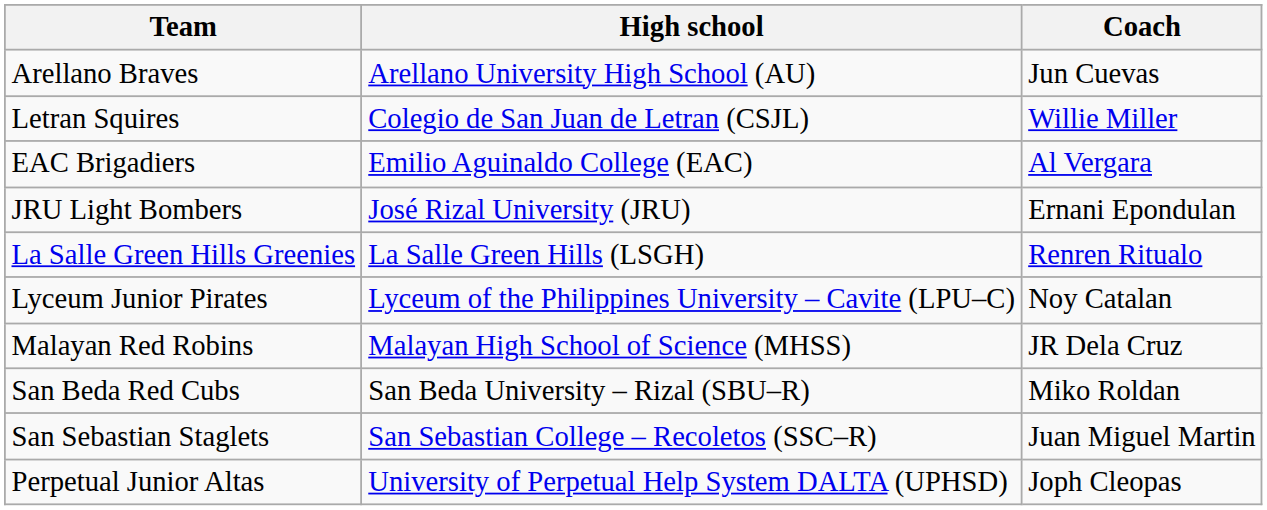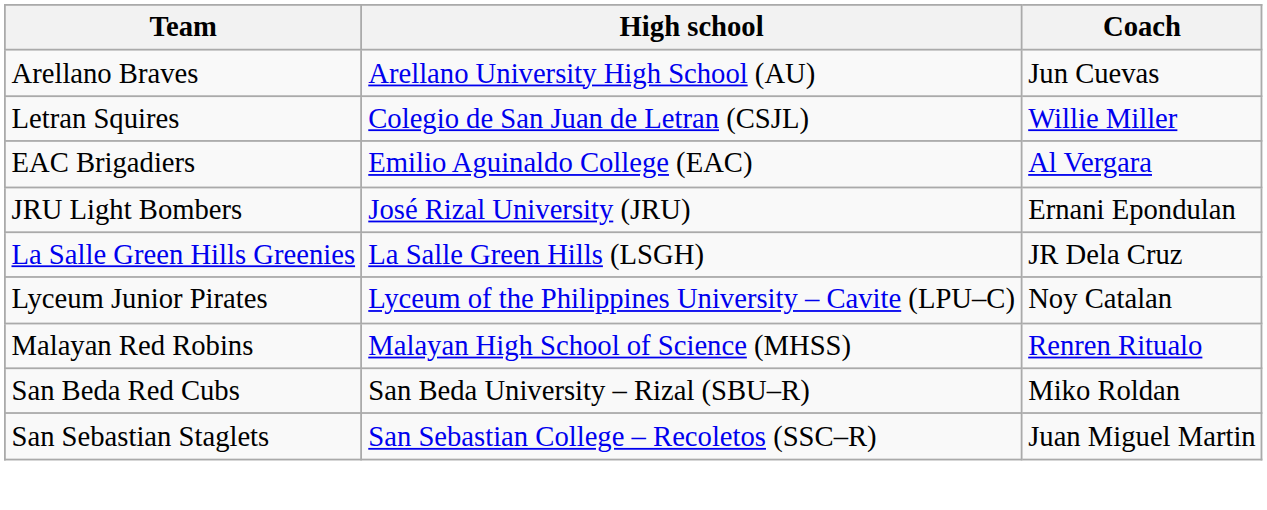La Salle Green Hills Greenies | Coach: Renren Ritualo -> JR Dela Cruz
Malayan Red Robins | Coach: JR Dela Cruz -> Renren Ritualo
- row: Perpetual Junior Altas | University of Perpetual Help System DALTA (UPHSD) | Joph Cleopas
